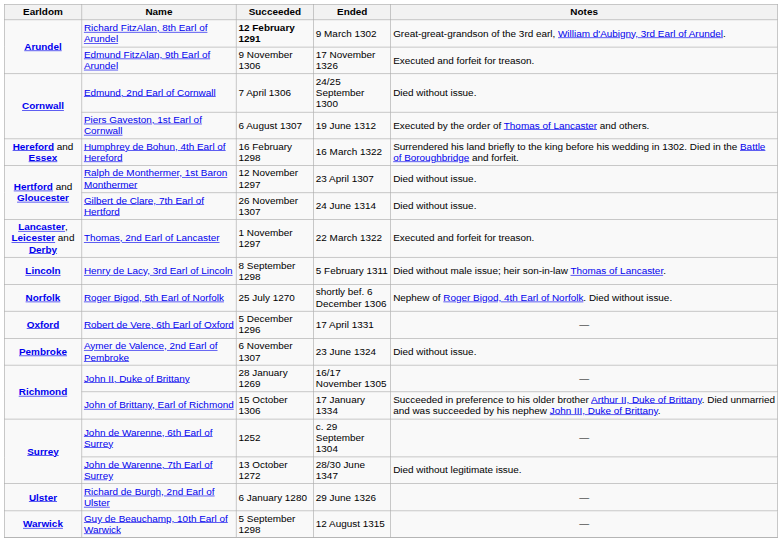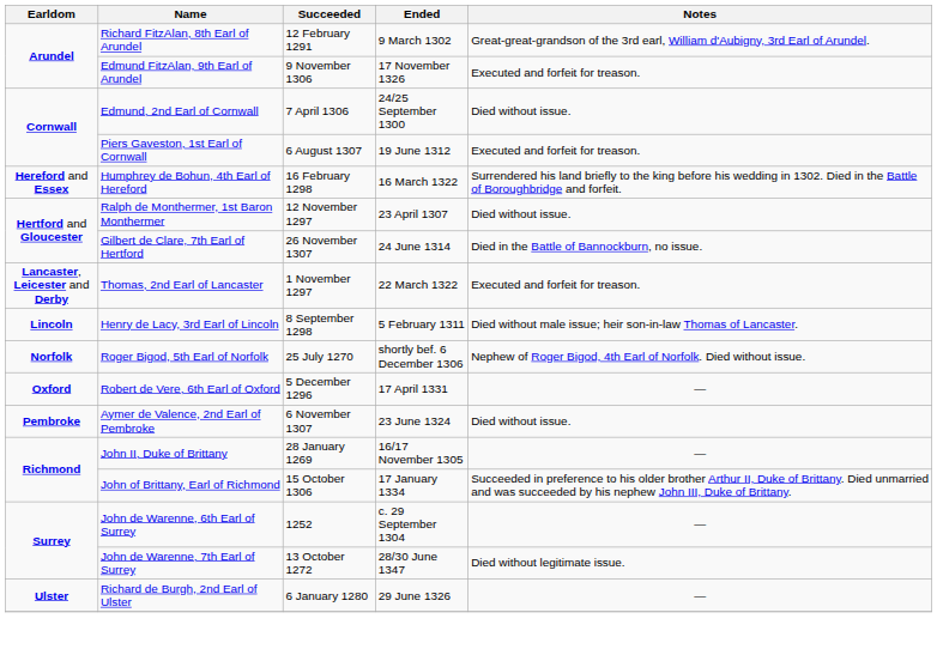Richard FitzAlan, 8th Earl of Arundel | Succeeded: bold -> normal
Piers Gaveston, 1st Earl of Cornwall | Notes: Executed by the order of Thomas of Lancaster and others. -> Executed and forfeit for treason.
Gilbert de Clare, 7th Earl of Hertford | Notes: Died without issue. -> Died in the Battle of Bannockburn, no issue.
- row: Warwick | Guy de Beauchamp, 10th Earl of Warwick | 5 September 1298 | 12 August 1315 | —
